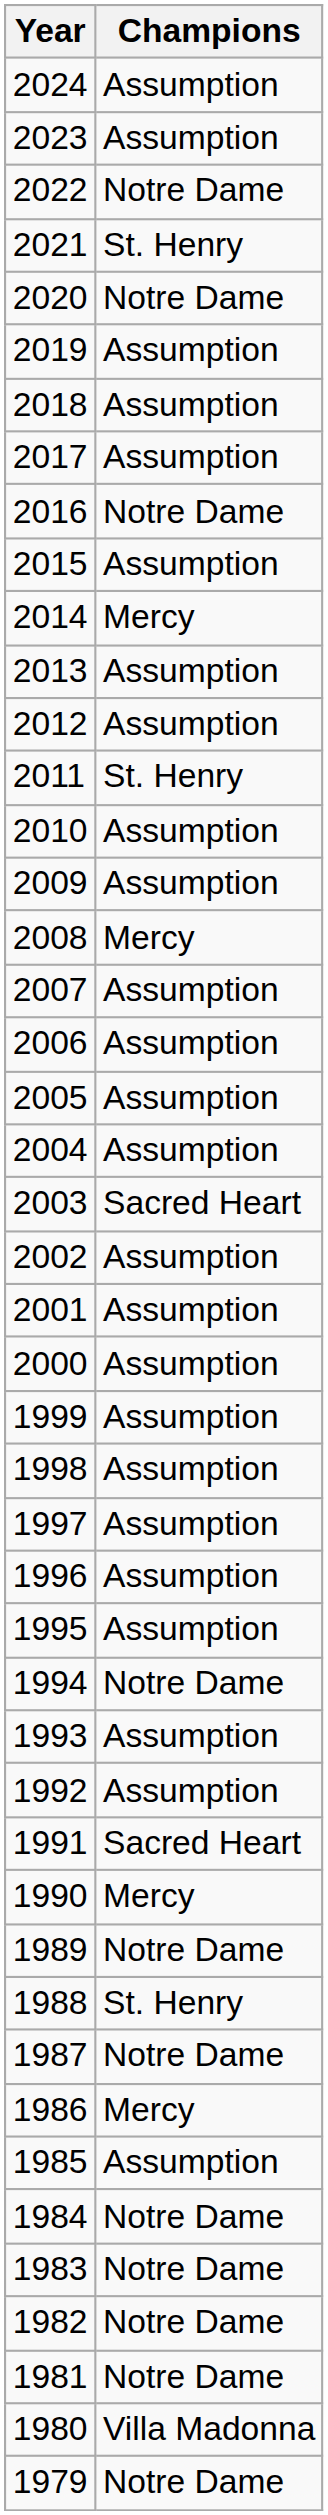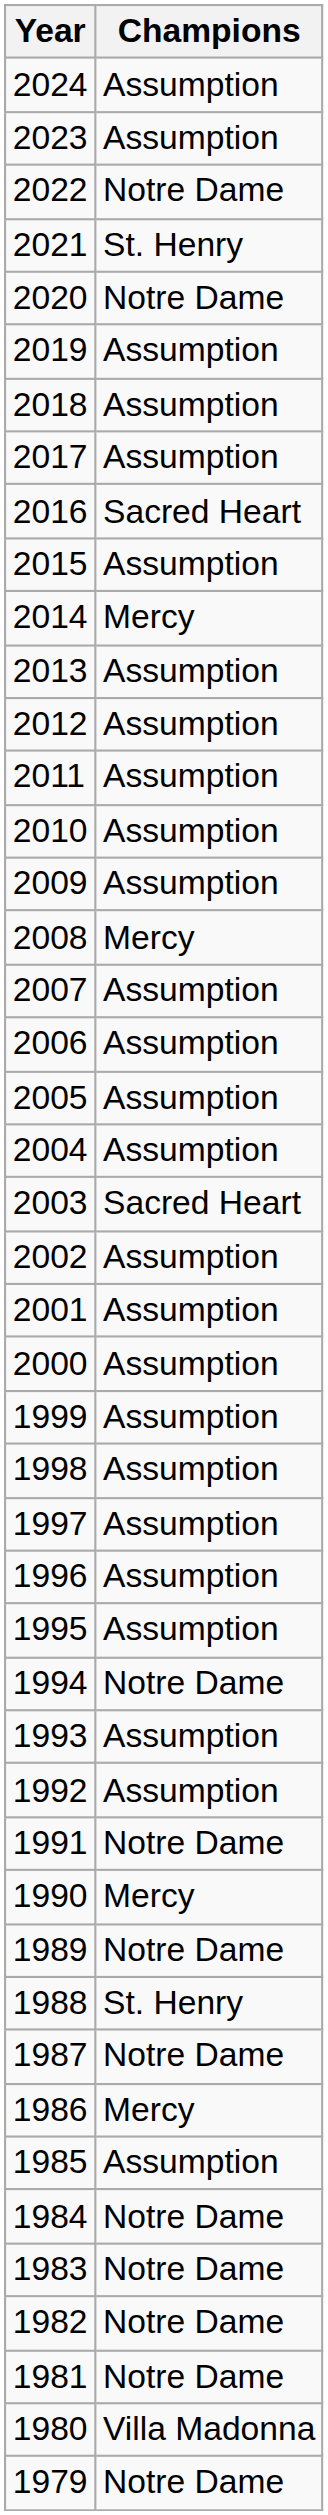2016 | Champions: Notre Dame -> Sacred Heart
2011 | Champions: St. Henry -> Assumption
1991 | Champions: Sacred Heart -> Notre Dame
